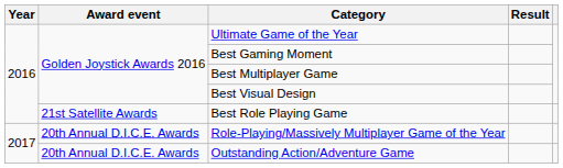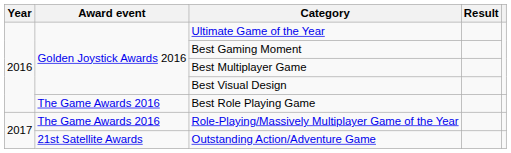Best Role Playing Game | Award event: 21st Satellite Awards -> The Game Awards 2016
Role-Playing/Massively Multiplayer Game of the Year | Award event: 20th Annual D.I.C.E. Awards -> The Game Awards 2016
Outstanding Action/Adventure Game | Award event: 20th Annual D.I.C.E. Awards -> 21st Satellite Awards
